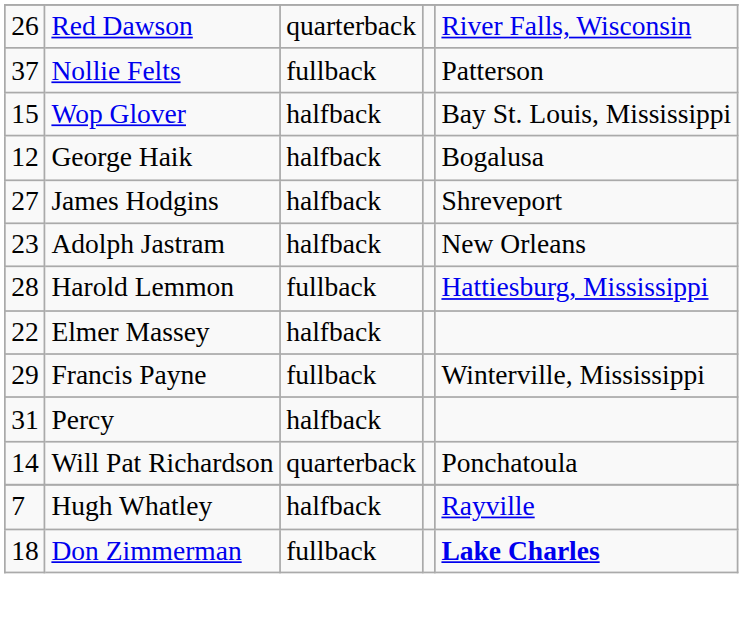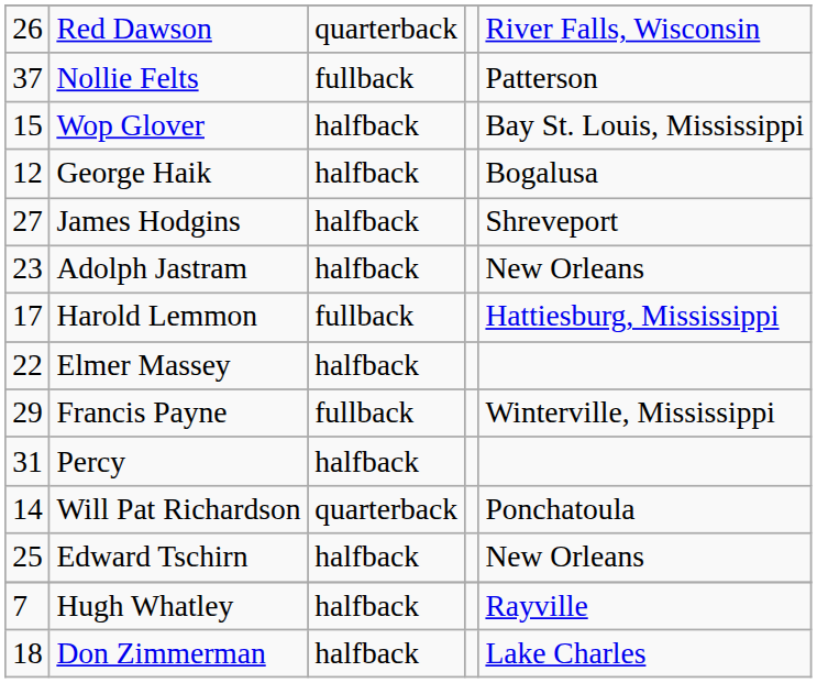Harold Lemmon | column 1: 28 -> 17
+ row: 25 | Edward Tschirn | halfback | New Orleans
Don Zimmerman | column 3: fullback -> halfback
Don Zimmerman | column 5: bold -> normal
